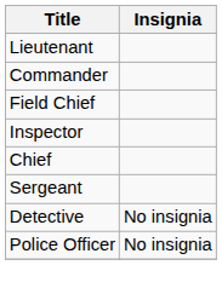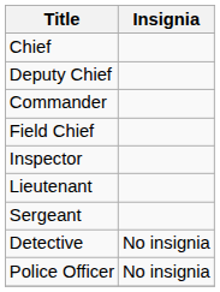rows swapped: Chief <-> Lieutenant
+ row: Deputy Chief
